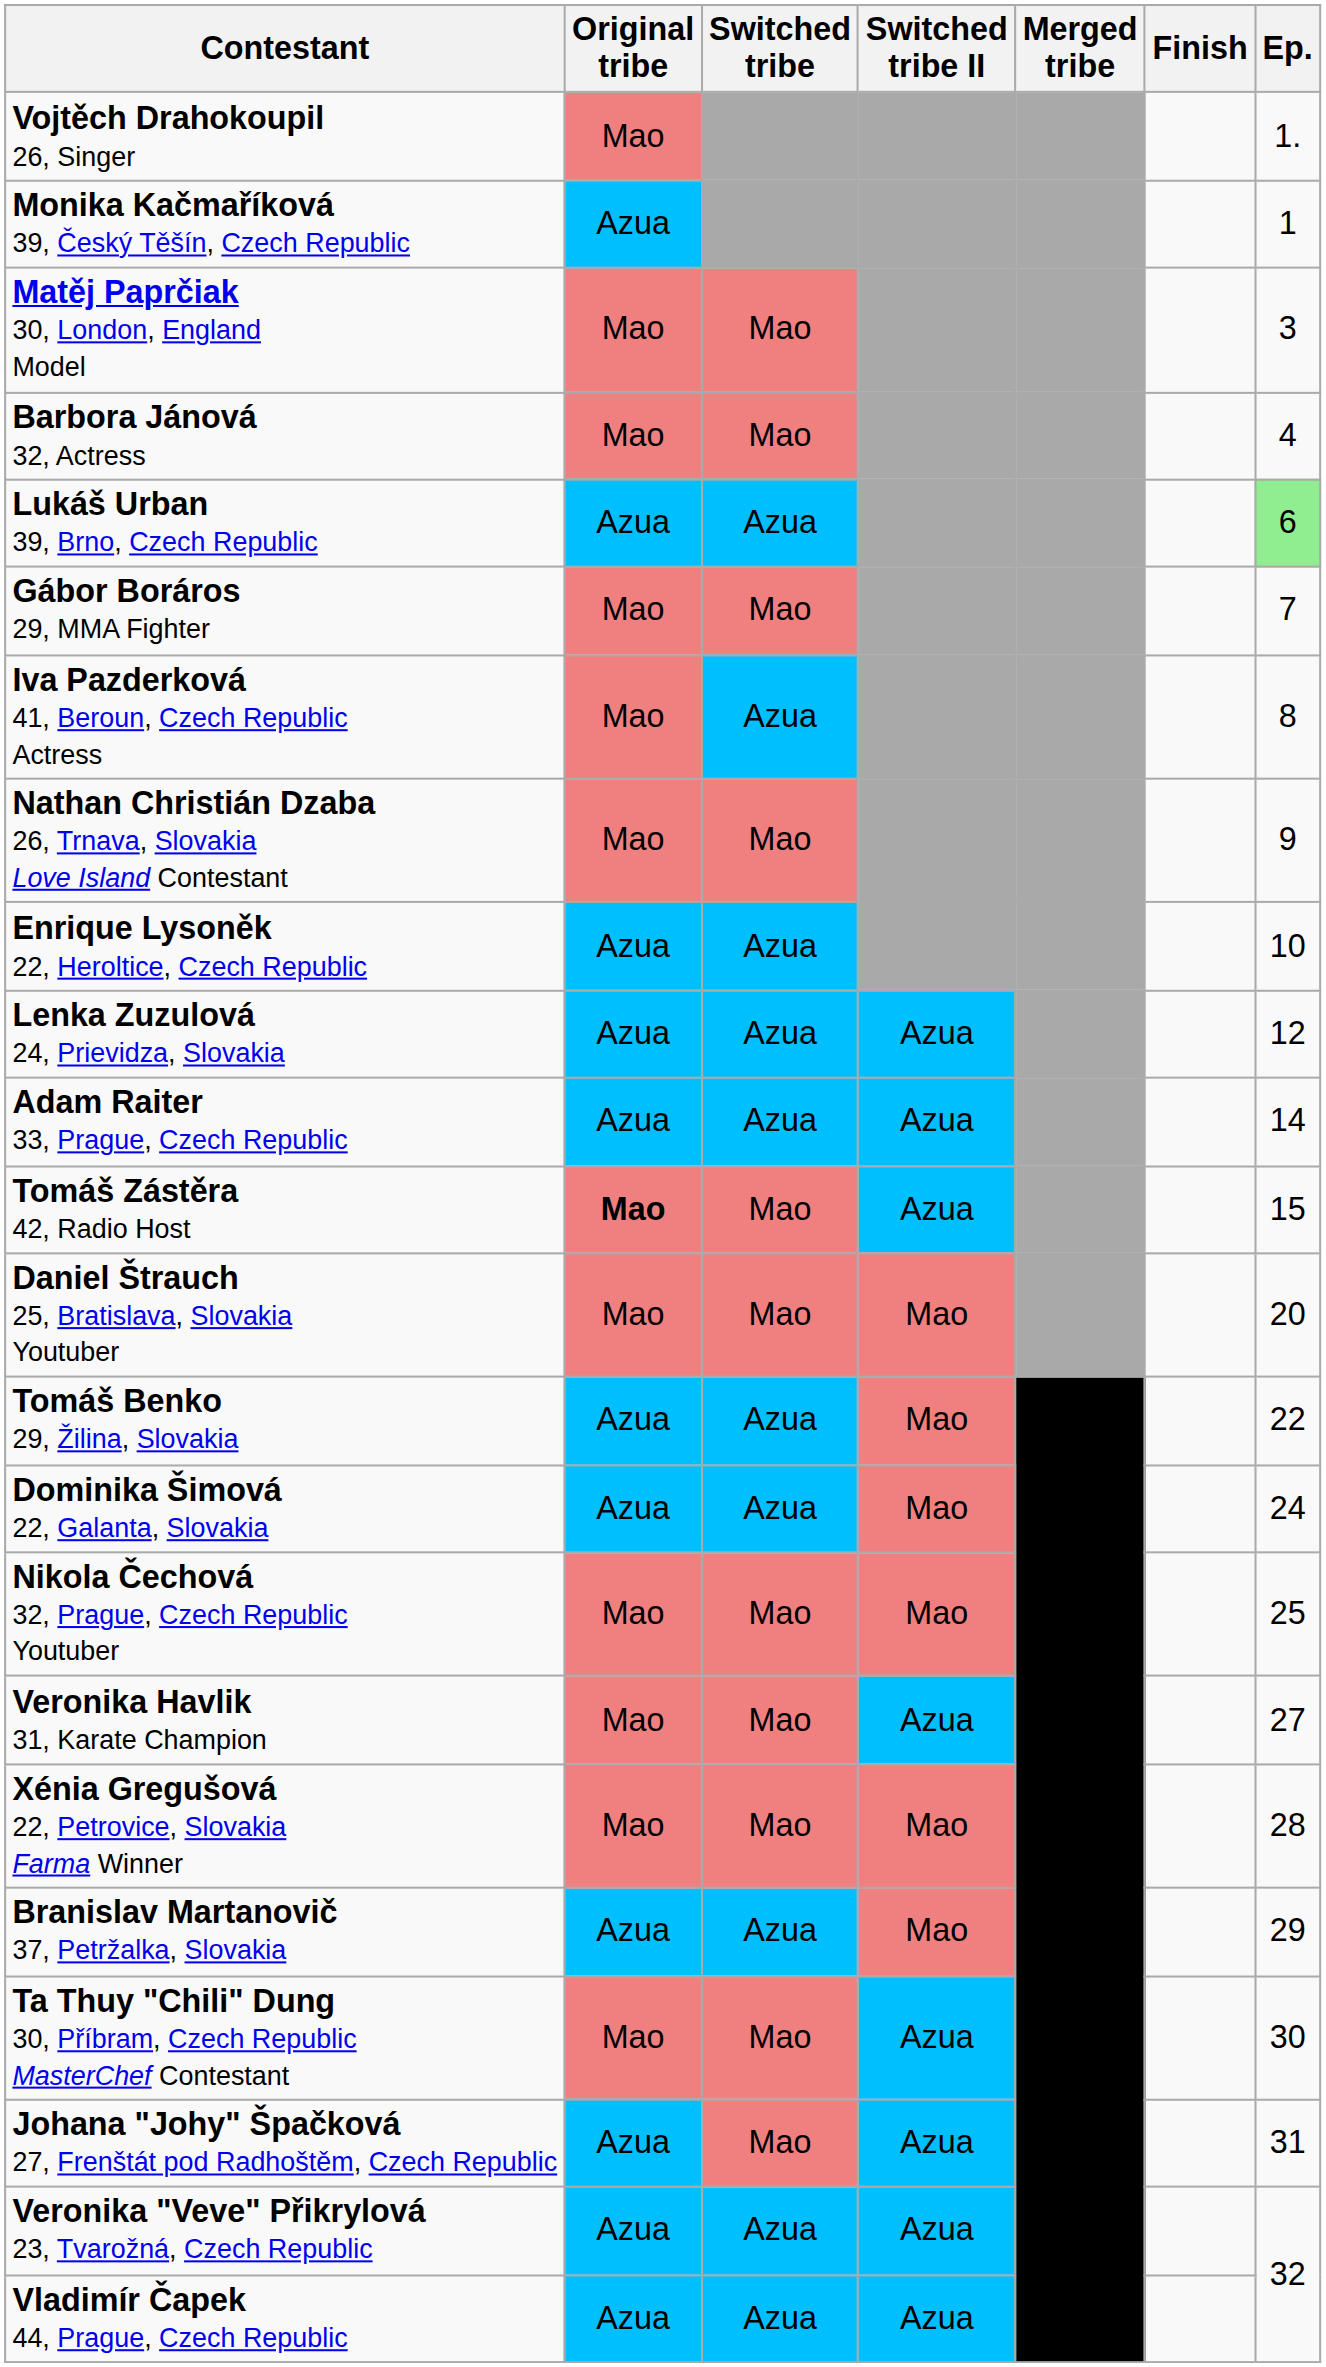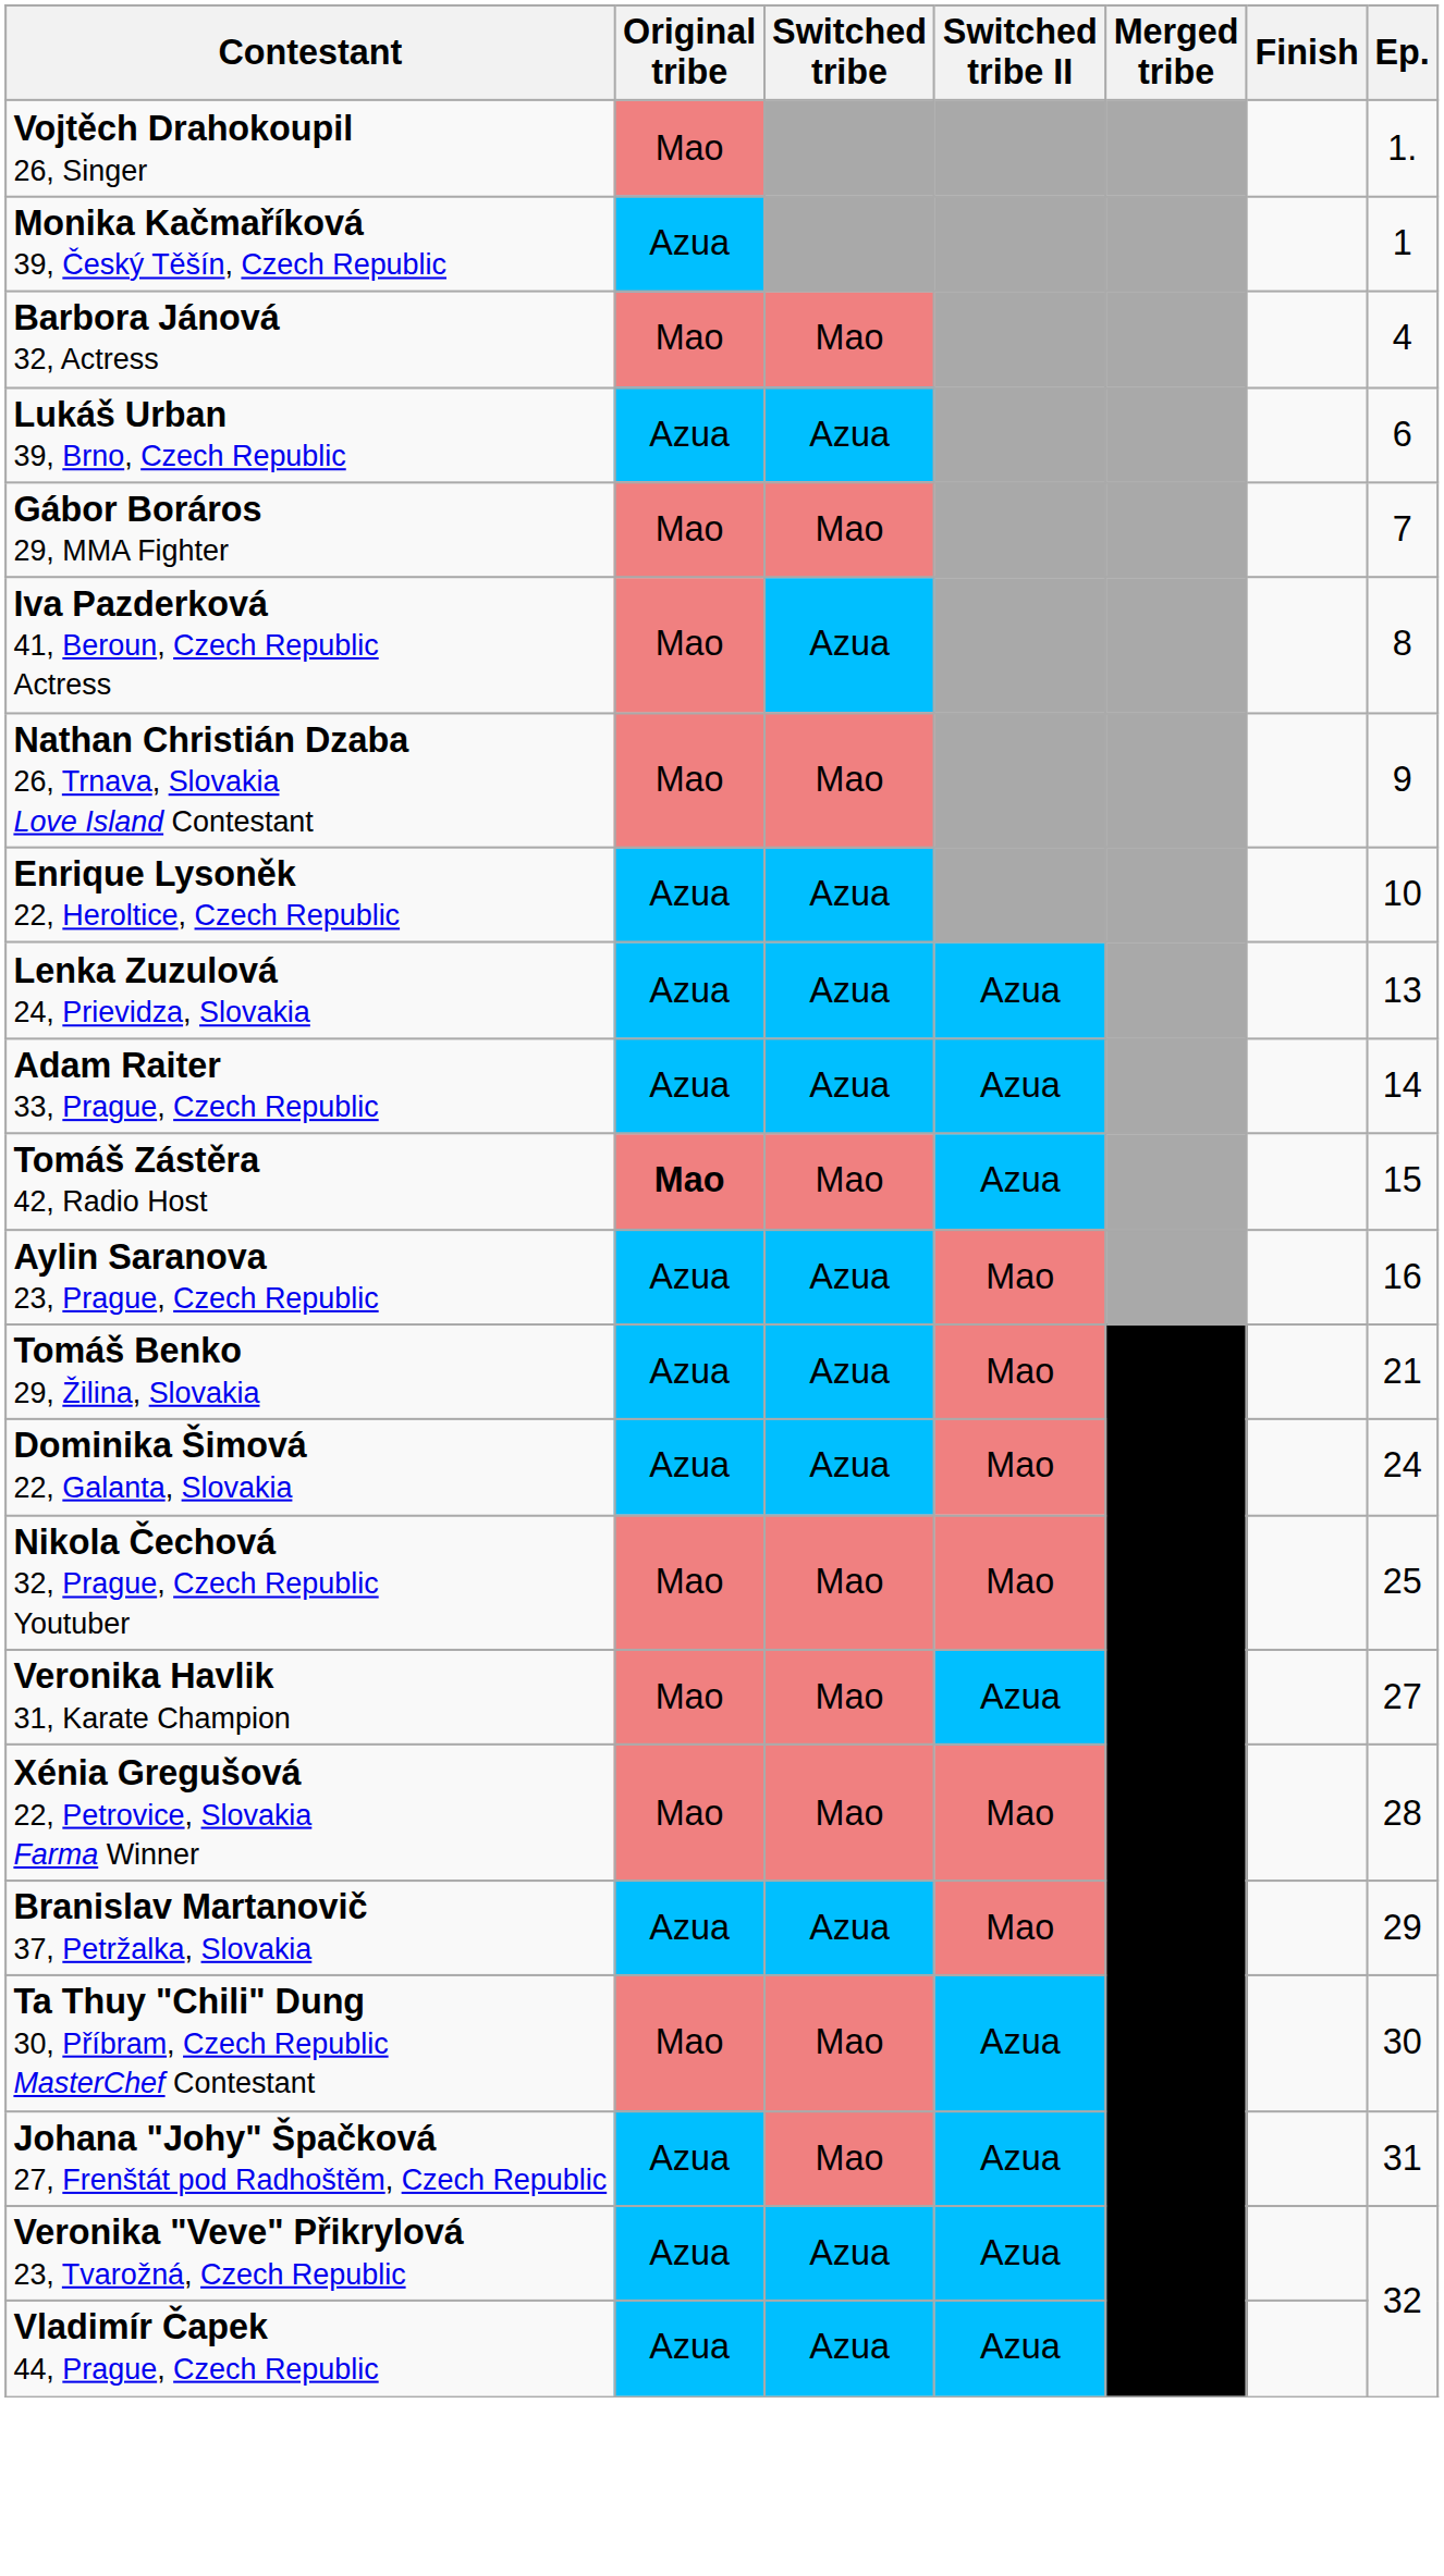- row: Matěj Paprčiak 30, London, England Model | Mao | Mao | 3
Lukáš Urban 39, Brno, Czech Republic | Ep.: lightgreen background -> no background
Lenka Zuzulová 24, Prievidza, Slovakia | Ep.: 12 -> 13
+ row: Aylin Saranova 23, Prague, Czech Republic | Azua | Azua | Mao | 16
- row: Daniel Štrauch 25, Bratislava, Slovakia Youtuber | Mao | Mao | Mao | 20
Tomáš Benko 29, Žilina, Slovakia | Ep.: 22 -> 21
